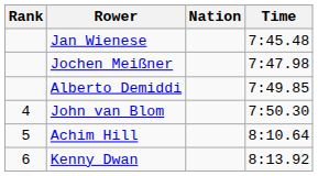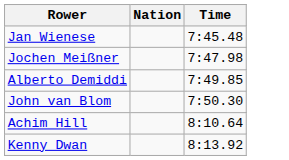- column: Rank | 4 | 5 | 6
